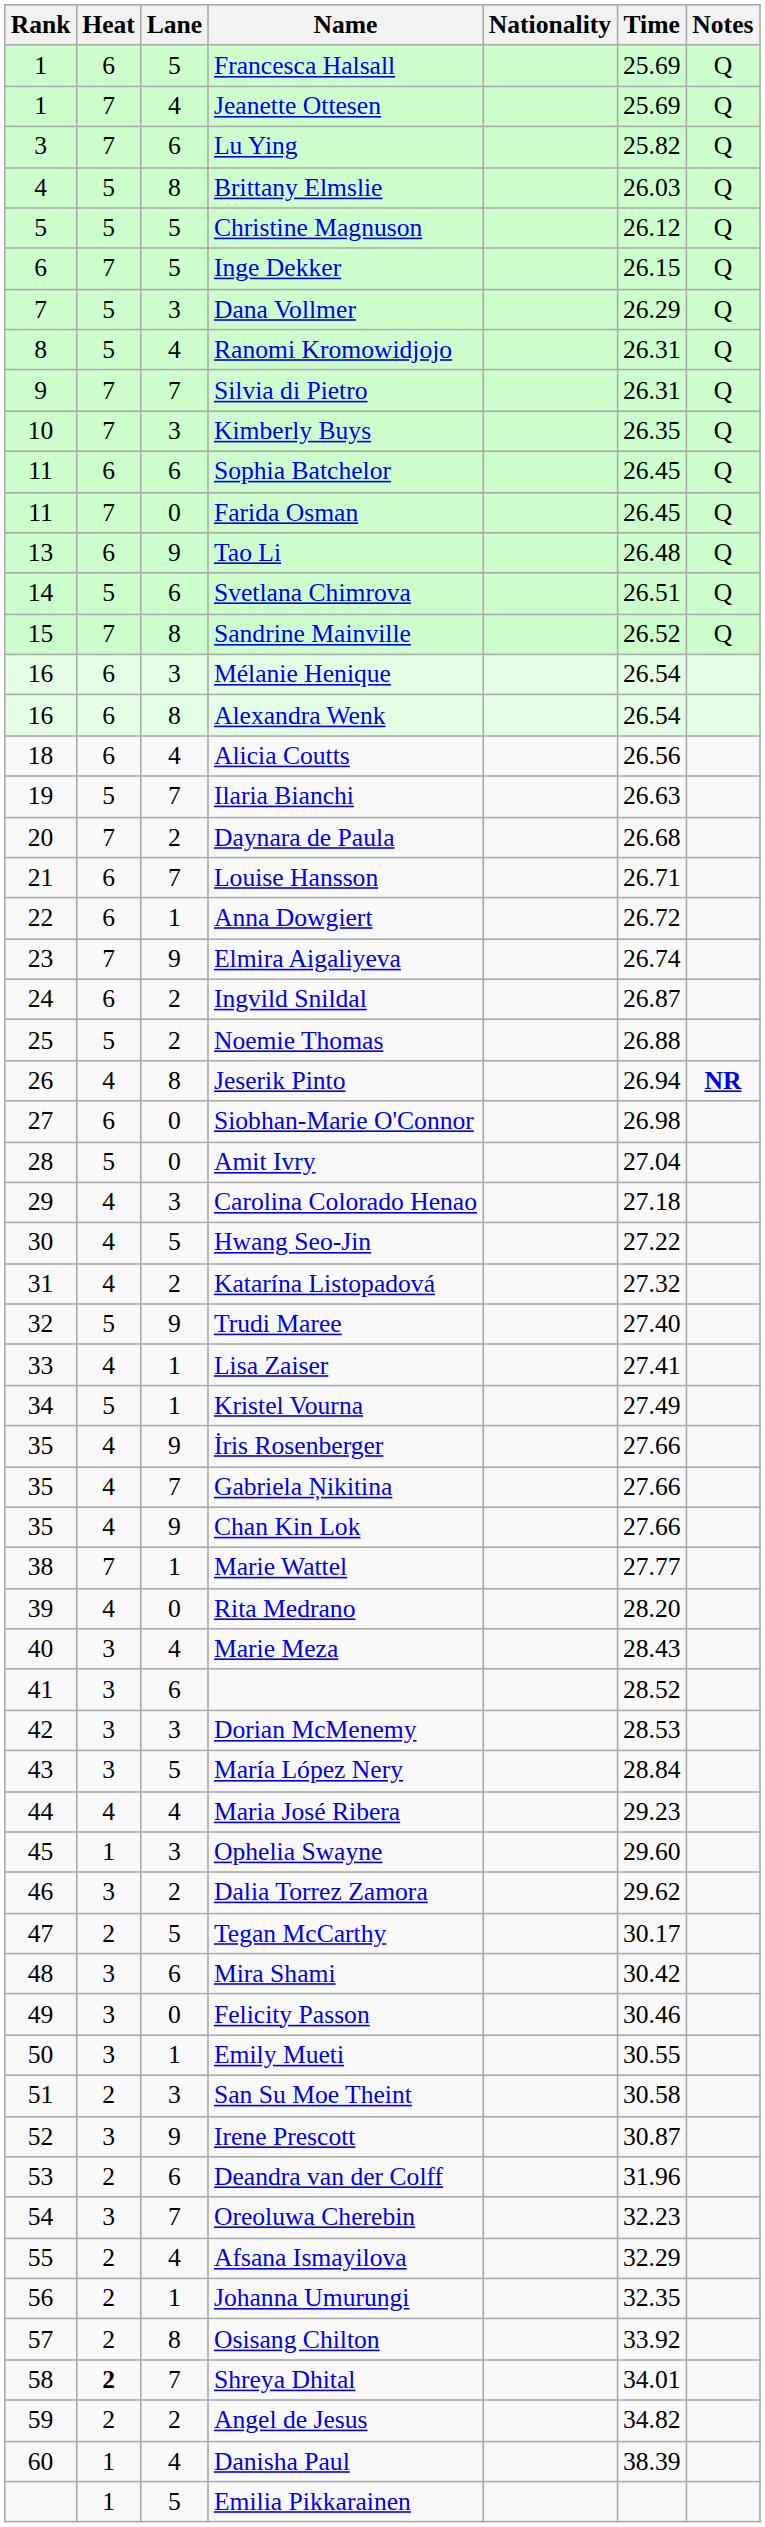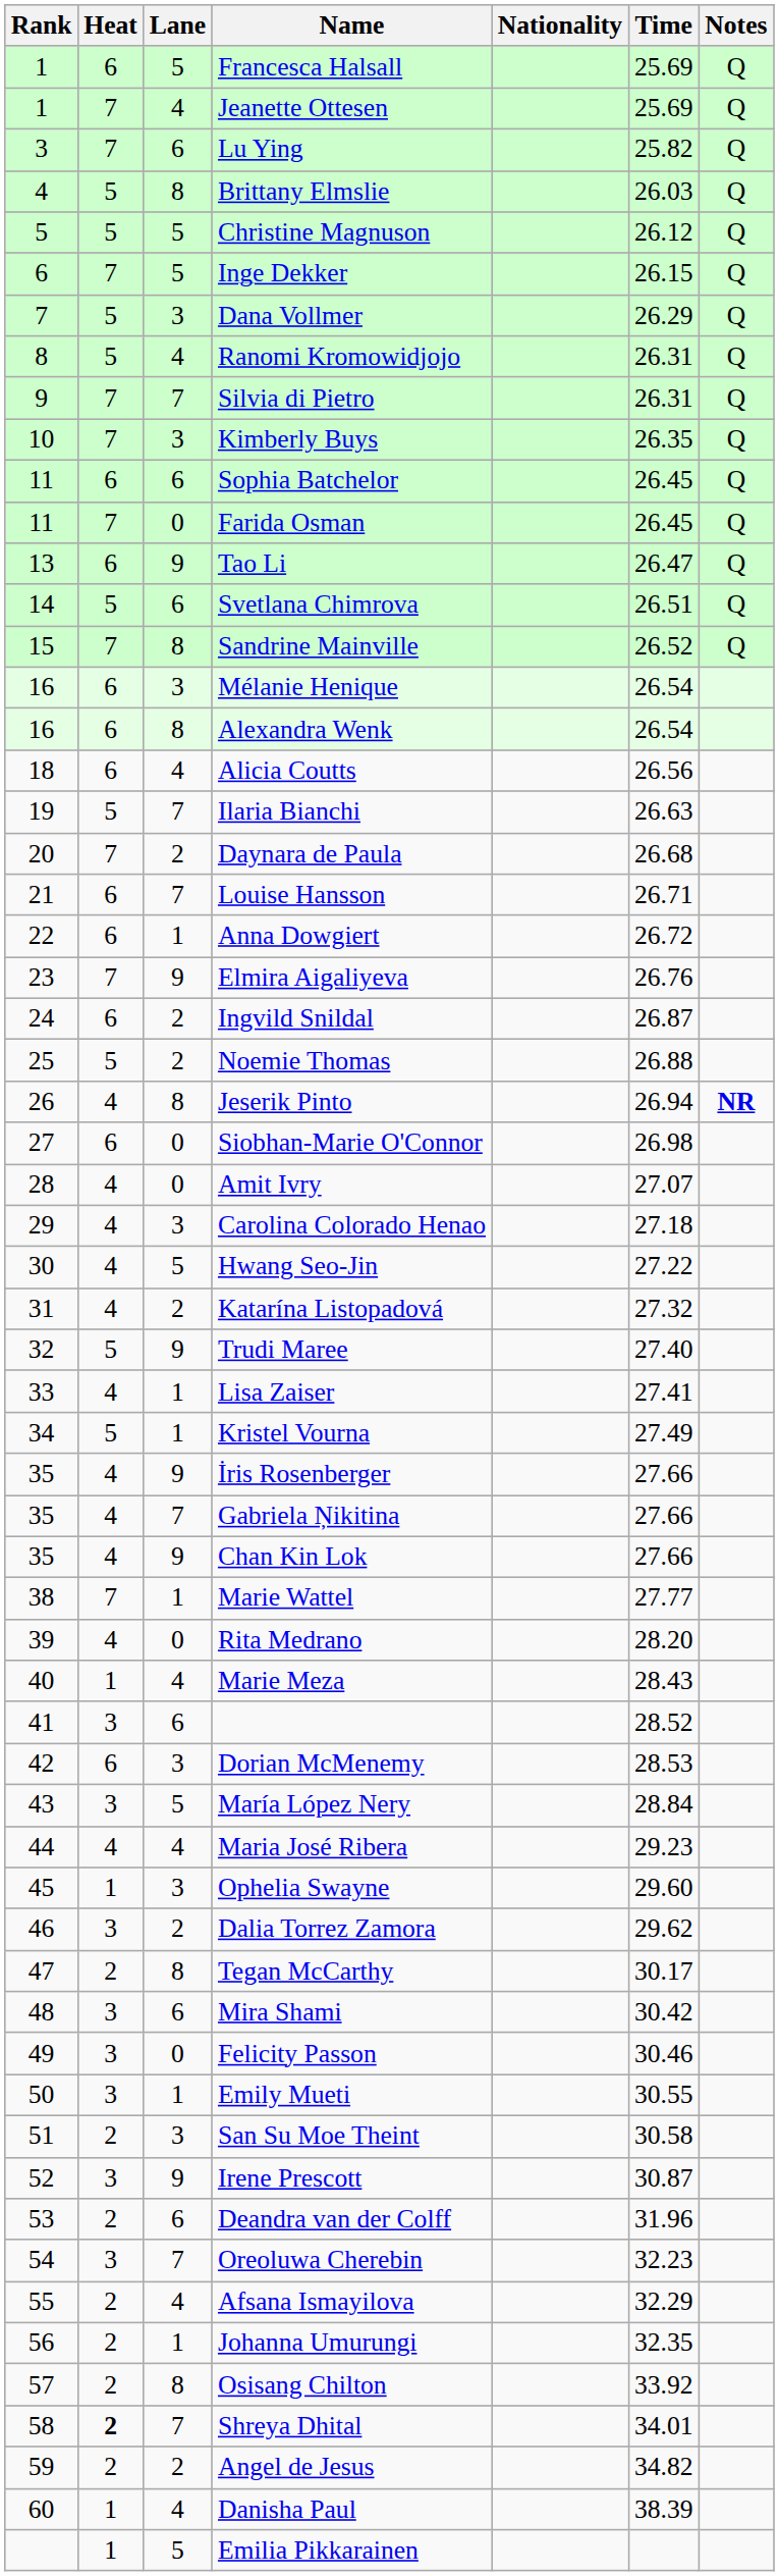Tao Li | Time: 26.48 -> 26.47
Elmira Aigaliyeva | Time: 26.74 -> 26.76
Amit Ivry | Heat: 5 -> 4
Amit Ivry | Time: 27.04 -> 27.07
Marie Meza | Heat: 3 -> 1
Dorian McMenemy | Heat: 3 -> 6
Tegan McCarthy | Lane: 5 -> 8
